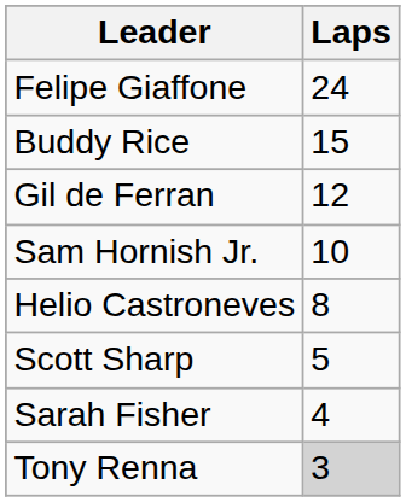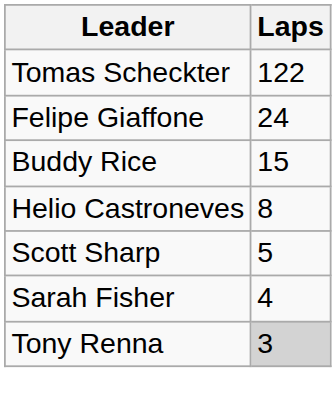+ row: Tomas Scheckter | 122
- row: Gil de Ferran | 12
- row: Sam Hornish Jr. | 10
